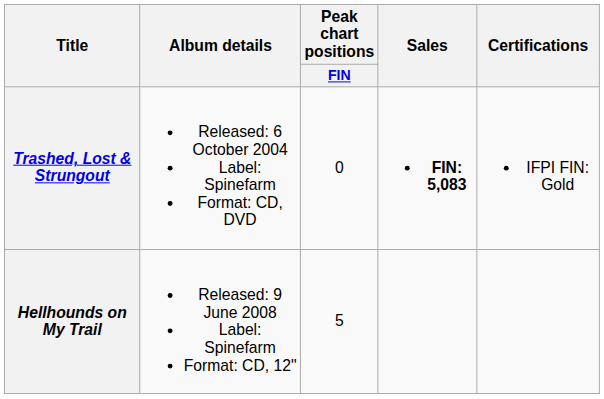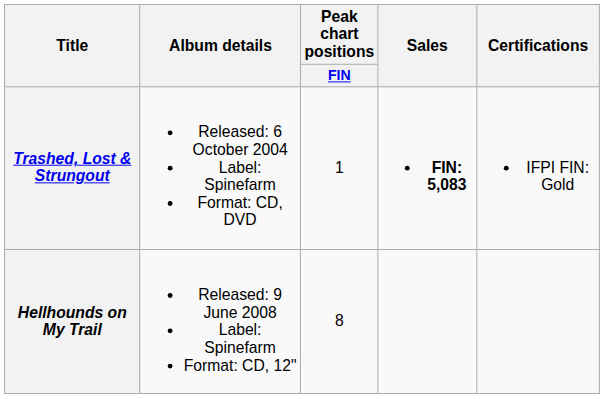Trashed, Lost & Strungout | Peak chart positions / FIN: 0 -> 1
Hellhounds on My Trail | Peak chart positions / FIN: 5 -> 8
